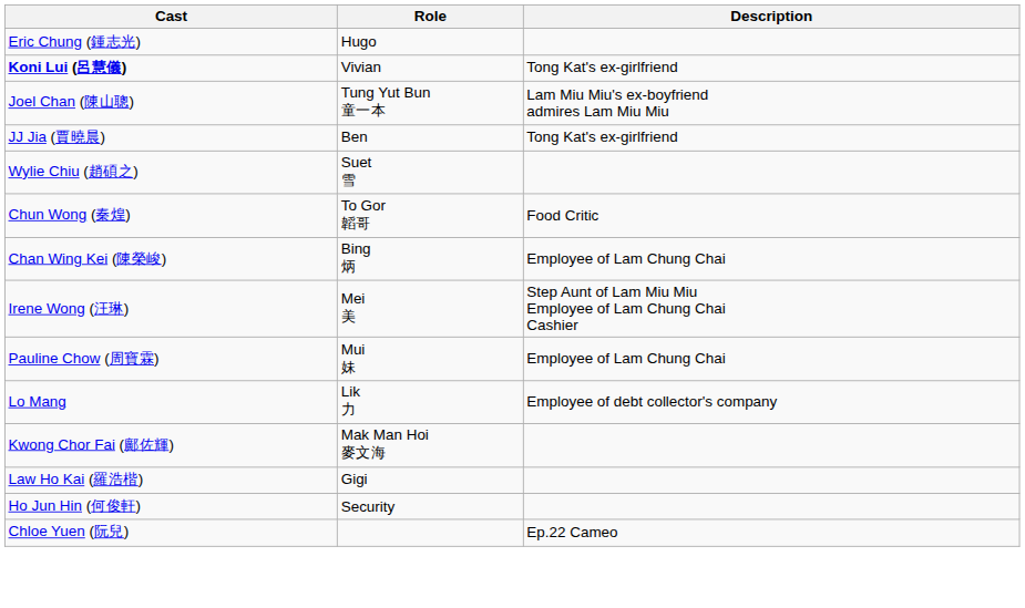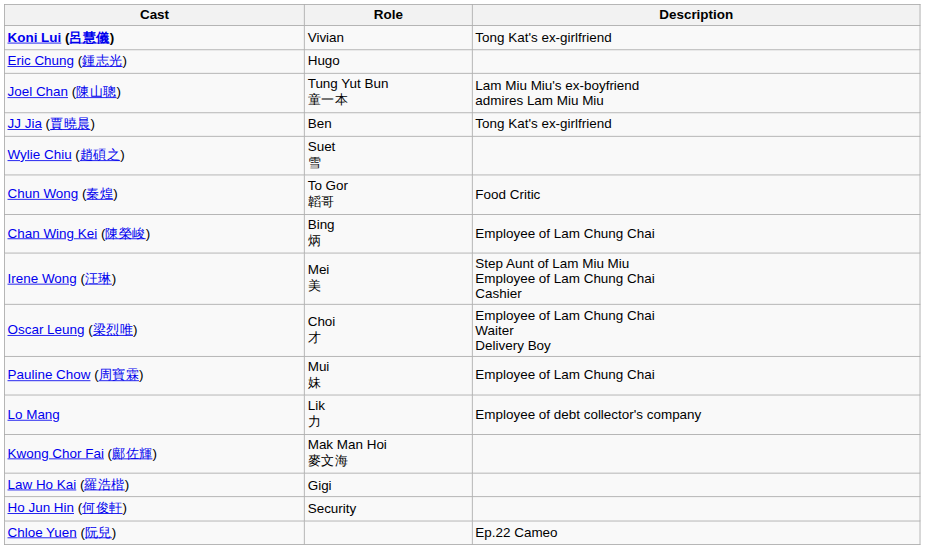rows swapped: Koni Lui (呂慧儀) <-> Eric Chung (鍾志光)
+ row: Oscar Leung (梁烈唯) | Choi 才 | Employee of Lam Chung Chai Waiter Delivery Boy
